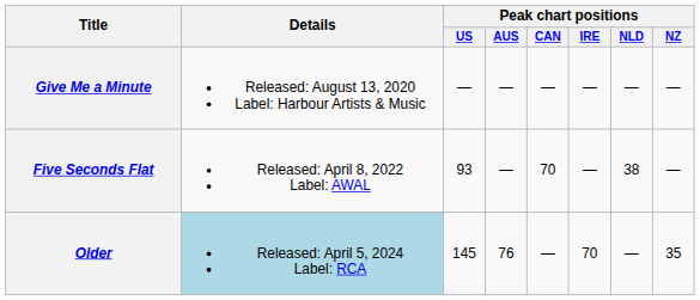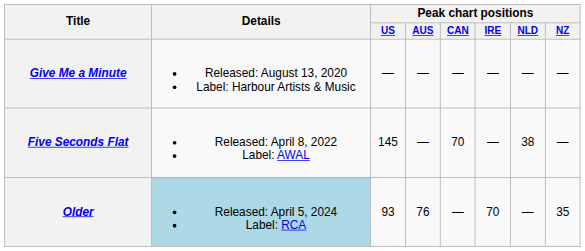Five Seconds Flat | Peak chart positions / US: 93 -> 145
Older | Peak chart positions / US: 145 -> 93
